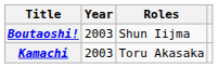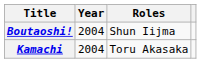Boutaoshi! | Year: 2003 -> 2004
Kamachi | Year: 2003 -> 2004
